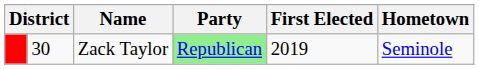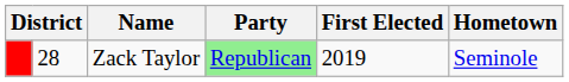Zack Taylor | column 2: 30 -> 28
